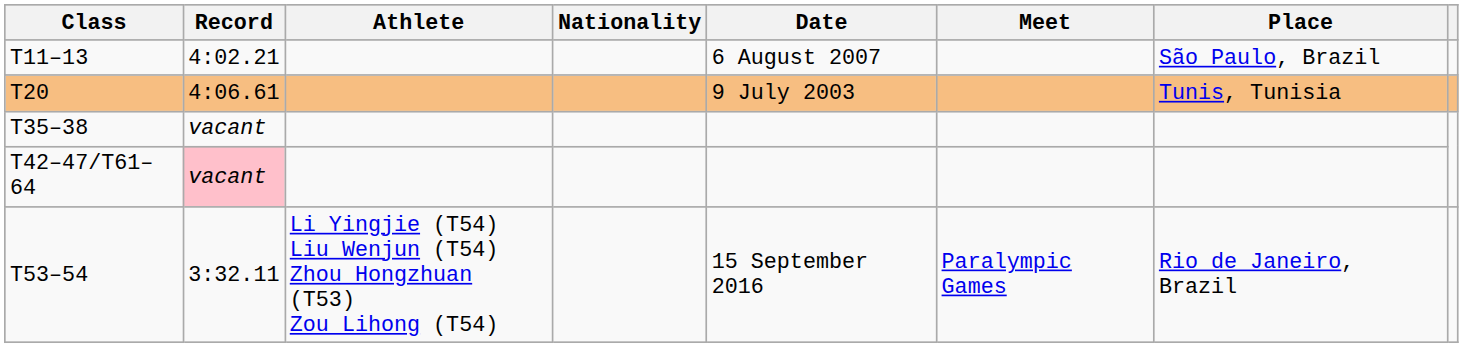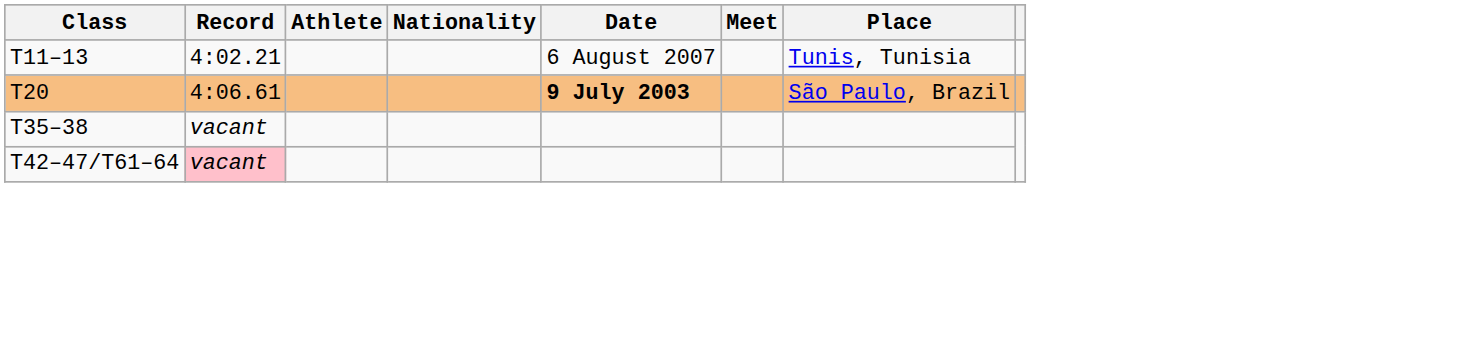T11–13 | Place: São Paulo, Brazil -> Tunis, Tunisia
T20 | Date: normal -> bold
T20 | Place: Tunis, Tunisia -> São Paulo, Brazil
- row: T53–54 | 3:32.11 | Li Yingjie (T54) Liu Wenjun (T54) Zhou Hongzhuan (T53) Zou Lihong (T54) | 15 September 2016 | Paralympic Games | Rio de Janeiro, Brazil
